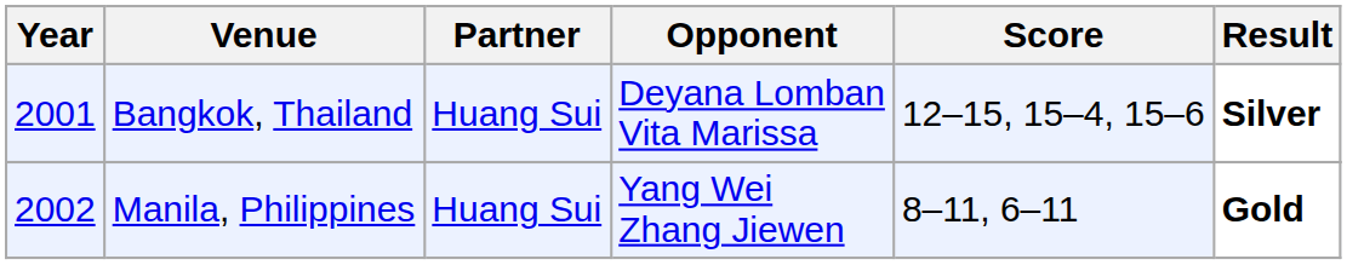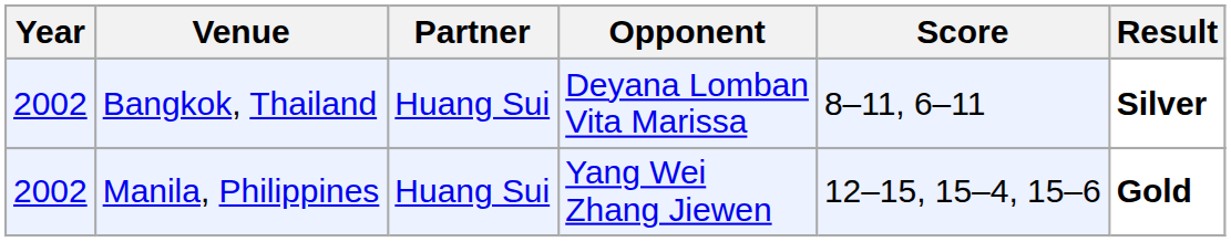Bangkok, Thailand | Year: 2001 -> 2002
Bangkok, Thailand | Score: 12–15, 15–4, 15–6 -> 8–11, 6–11
Manila, Philippines | Score: 8–11, 6–11 -> 12–15, 15–4, 15–6
